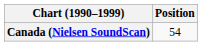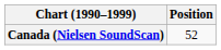Canada (Nielsen SoundScan) | Position: 54 -> 52
